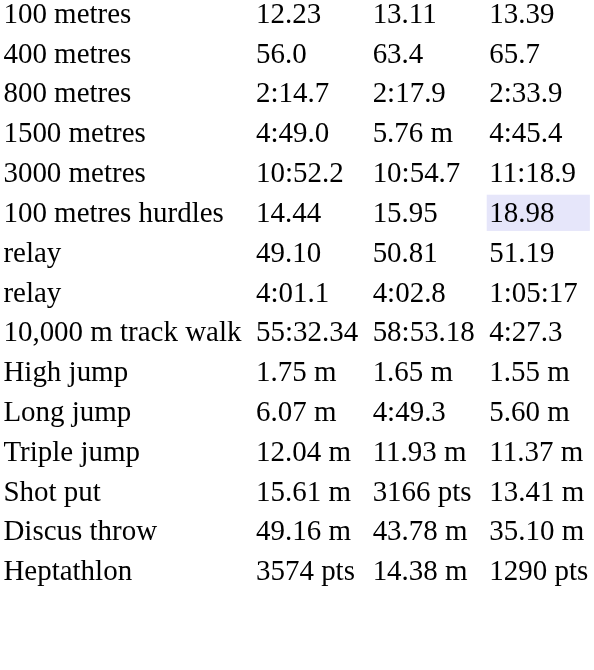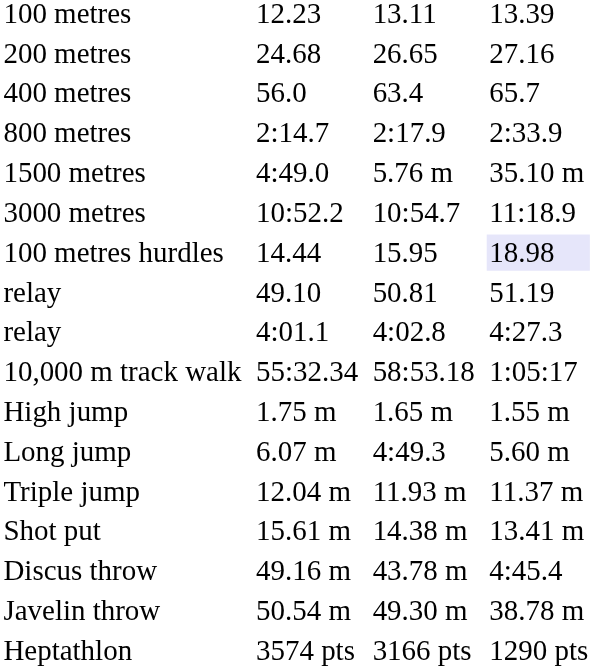+ row: 200 metres | 24.68 | 26.65 | 27.16
1500 metres | column 7: 4:45.4 -> 35.10 m
relay / 4:01.1 | column 7: 1:05:17 -> 4:27.3
10,000 m track walk | column 7: 4:27.3 -> 1:05:17
Shot put | column 5: 3166 pts -> 14.38 m
Discus throw | column 7: 35.10 m -> 4:45.4
+ row: Javelin throw | 50.54 m | 49.30 m | 38.78 m
Heptathlon | column 5: 14.38 m -> 3166 pts
